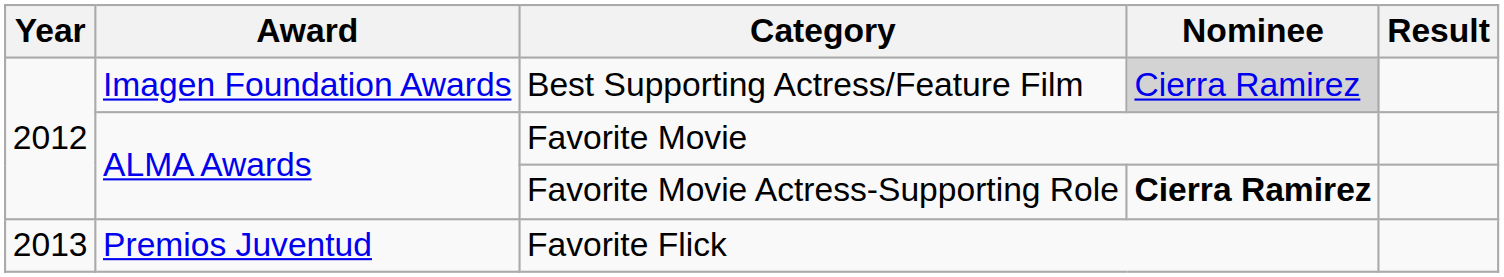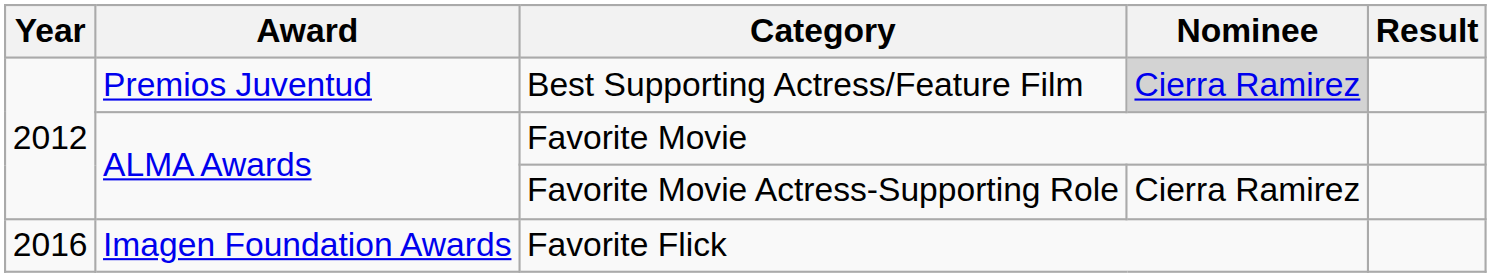Best Supporting Actress/Feature Film | Award: Imagen Foundation Awards -> Premios Juventud
Favorite Movie Actress-Supporting Role | Nominee: bold -> normal
Favorite Flick | Year: 2013 -> 2016
Favorite Flick | Award: Premios Juventud -> Imagen Foundation Awards
